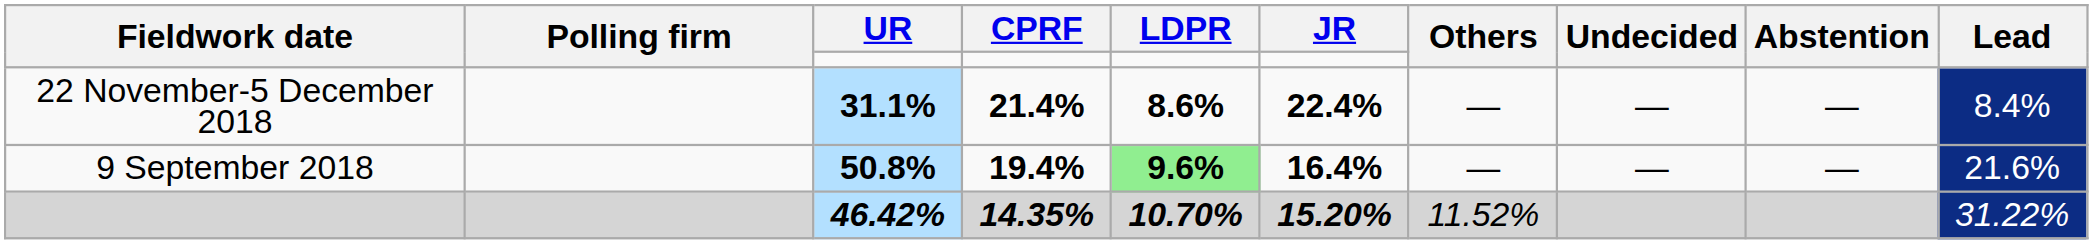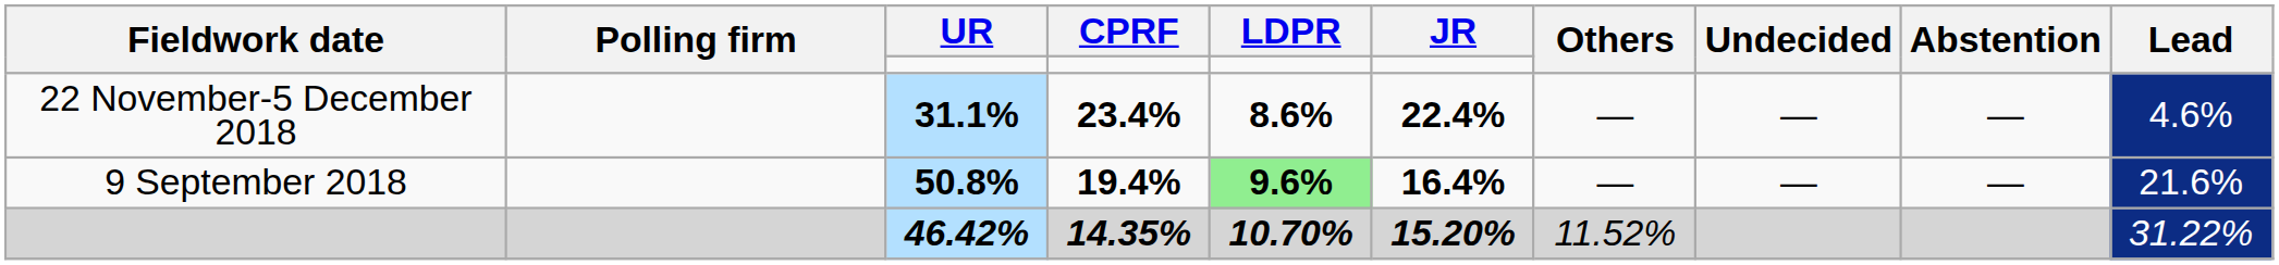22 November-5 December 2018 | CPRF: 21.4% -> 23.4%
22 November-5 December 2018 | Lead: 8.4% -> 4.6%
